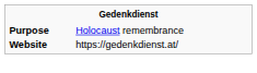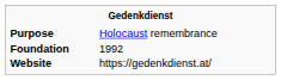+ row: Foundation | 1992
